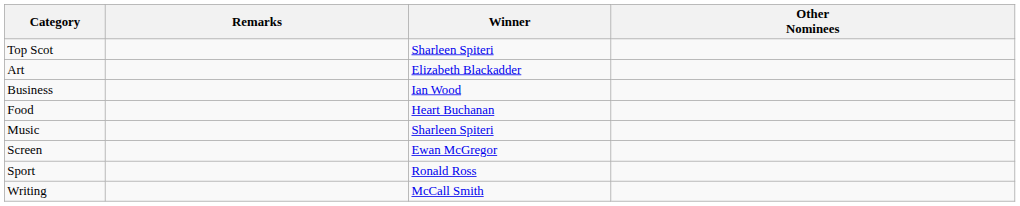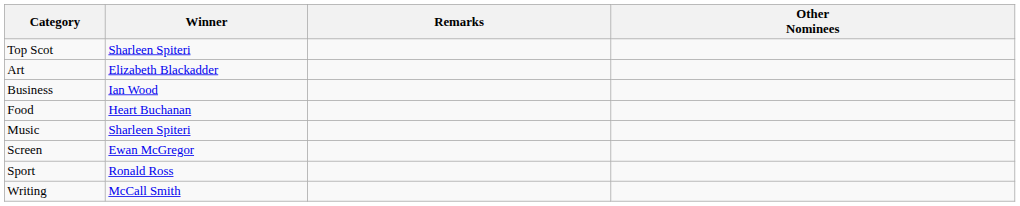columns swapped: Winner <-> Remarks
